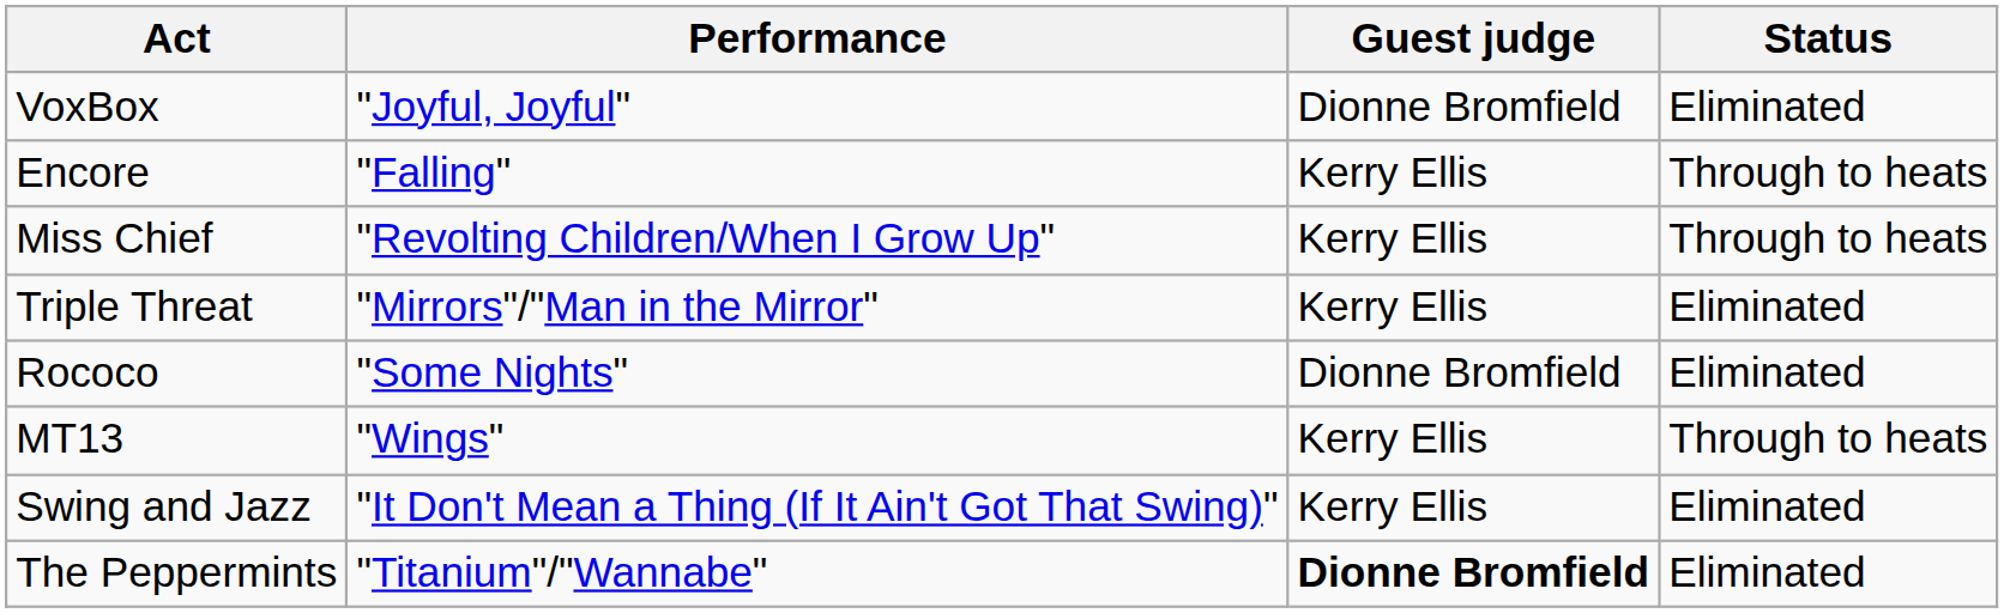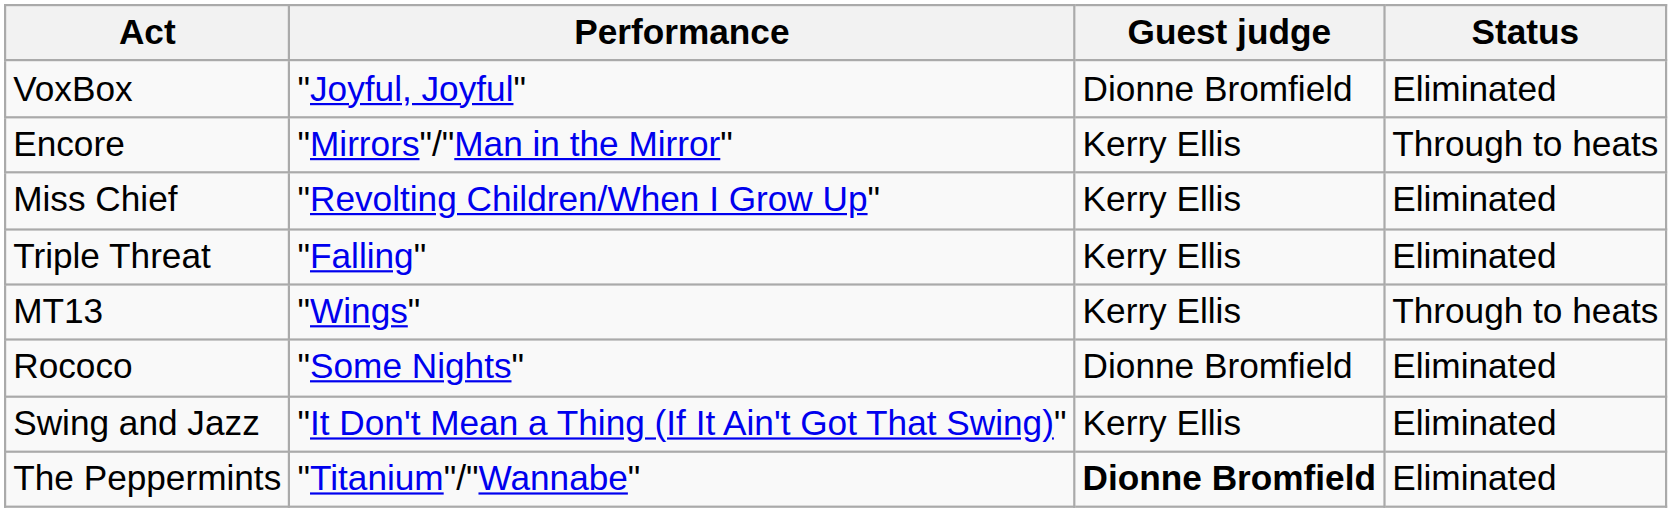Encore | Performance: "Falling" -> "Mirrors"/"Man in the Mirror"
Miss Chief | Status: Through to heats -> Eliminated
Triple Threat | Performance: "Mirrors"/"Man in the Mirror" -> "Falling"
rows swapped: MT13 <-> Rococo
